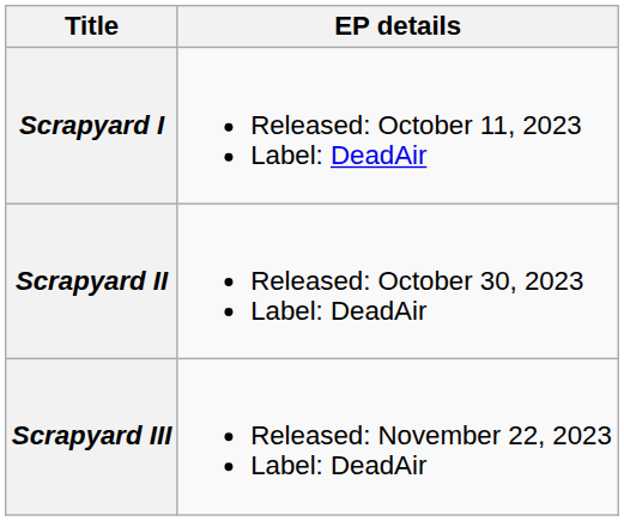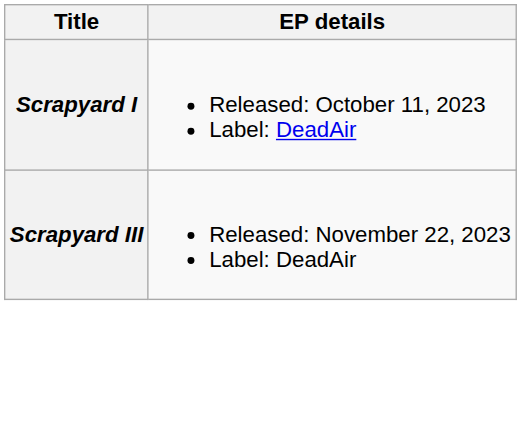- row: Scrapyard II | Released: October 30, 2023 Label: DeadAir
